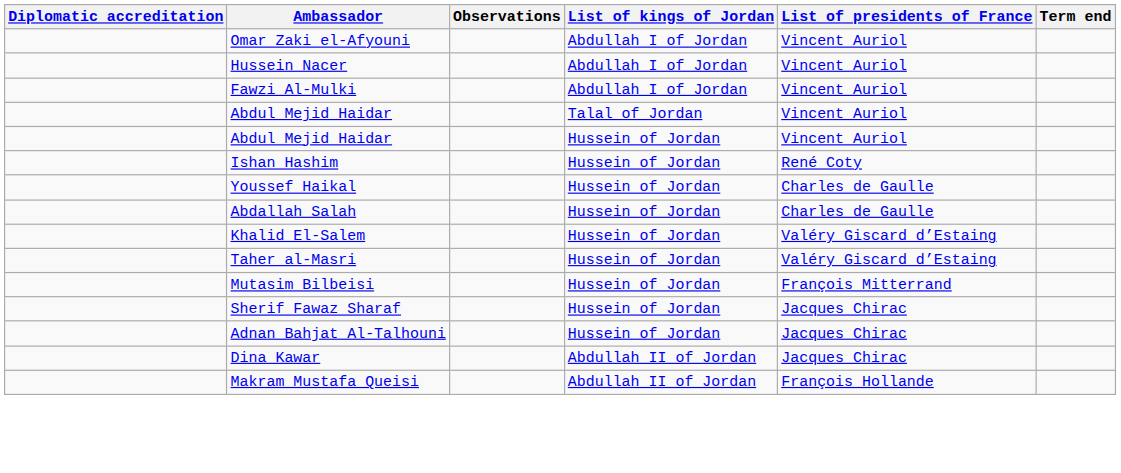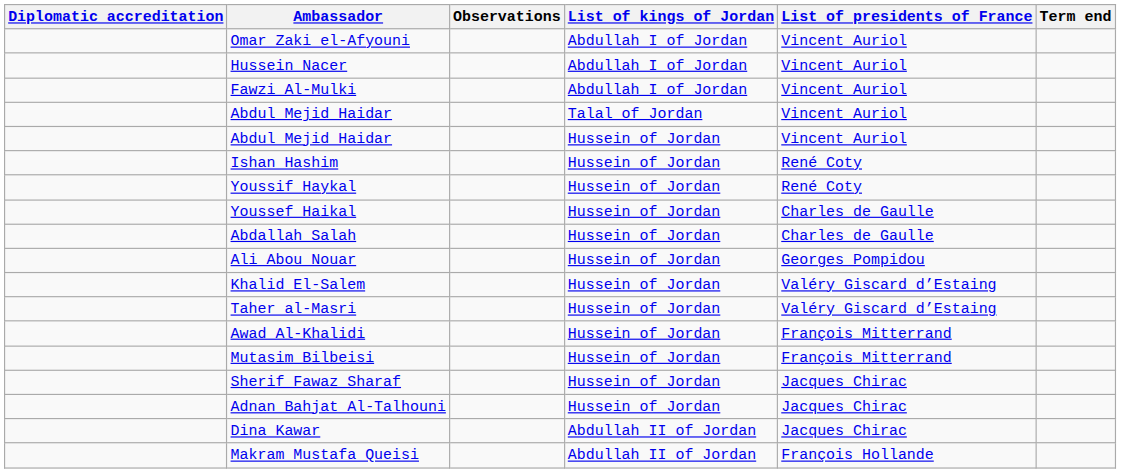+ row: Youssif Haykal | Hussein of Jordan | René Coty
+ row: Ali Abou Nouar | Hussein of Jordan | Georges Pompidou
+ row: Awad Al-Khalidi | Hussein of Jordan | François Mitterrand
